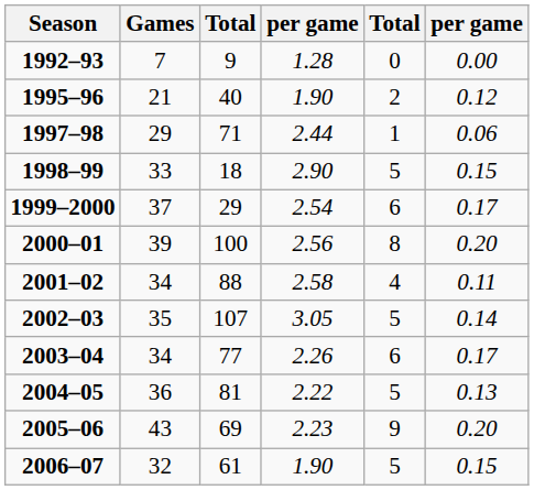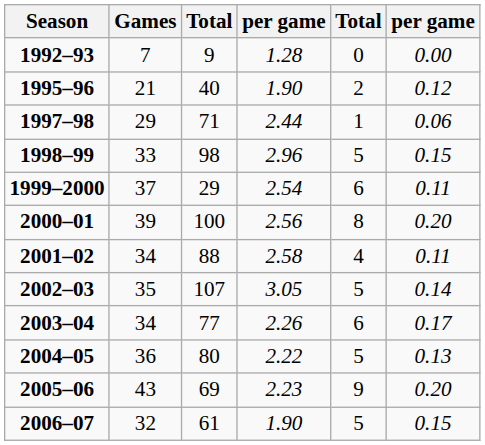1998–99 | column 3: 18 -> 98
1998–99 | column 4: 2.90 -> 2.96
1999–2000 | column 6: 0.17 -> 0.11
2004–05 | column 3: 81 -> 80
